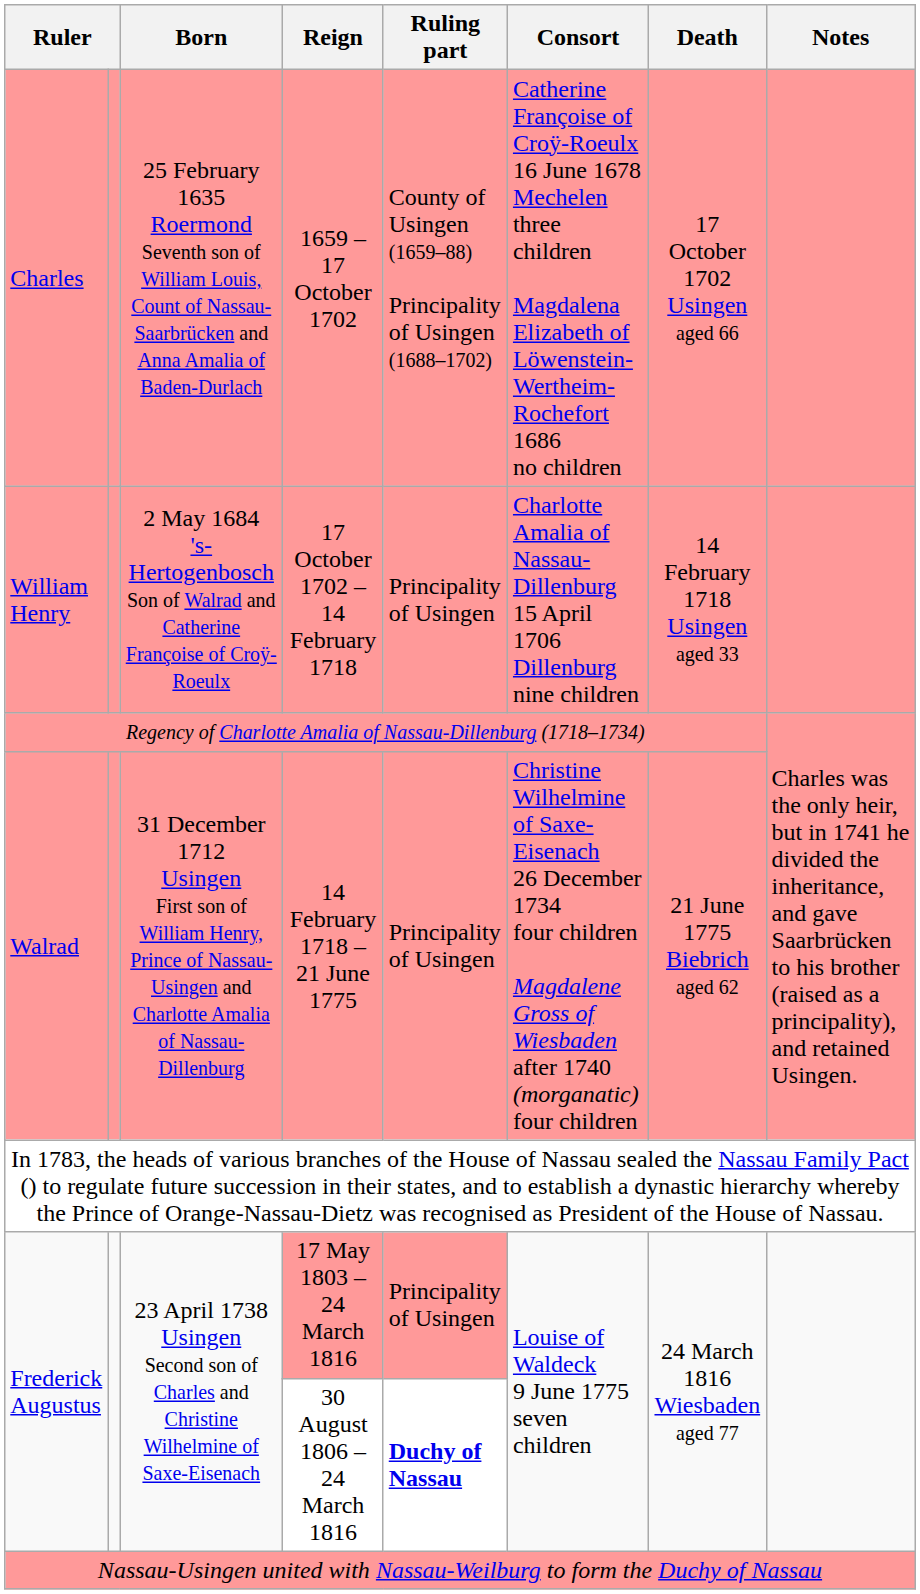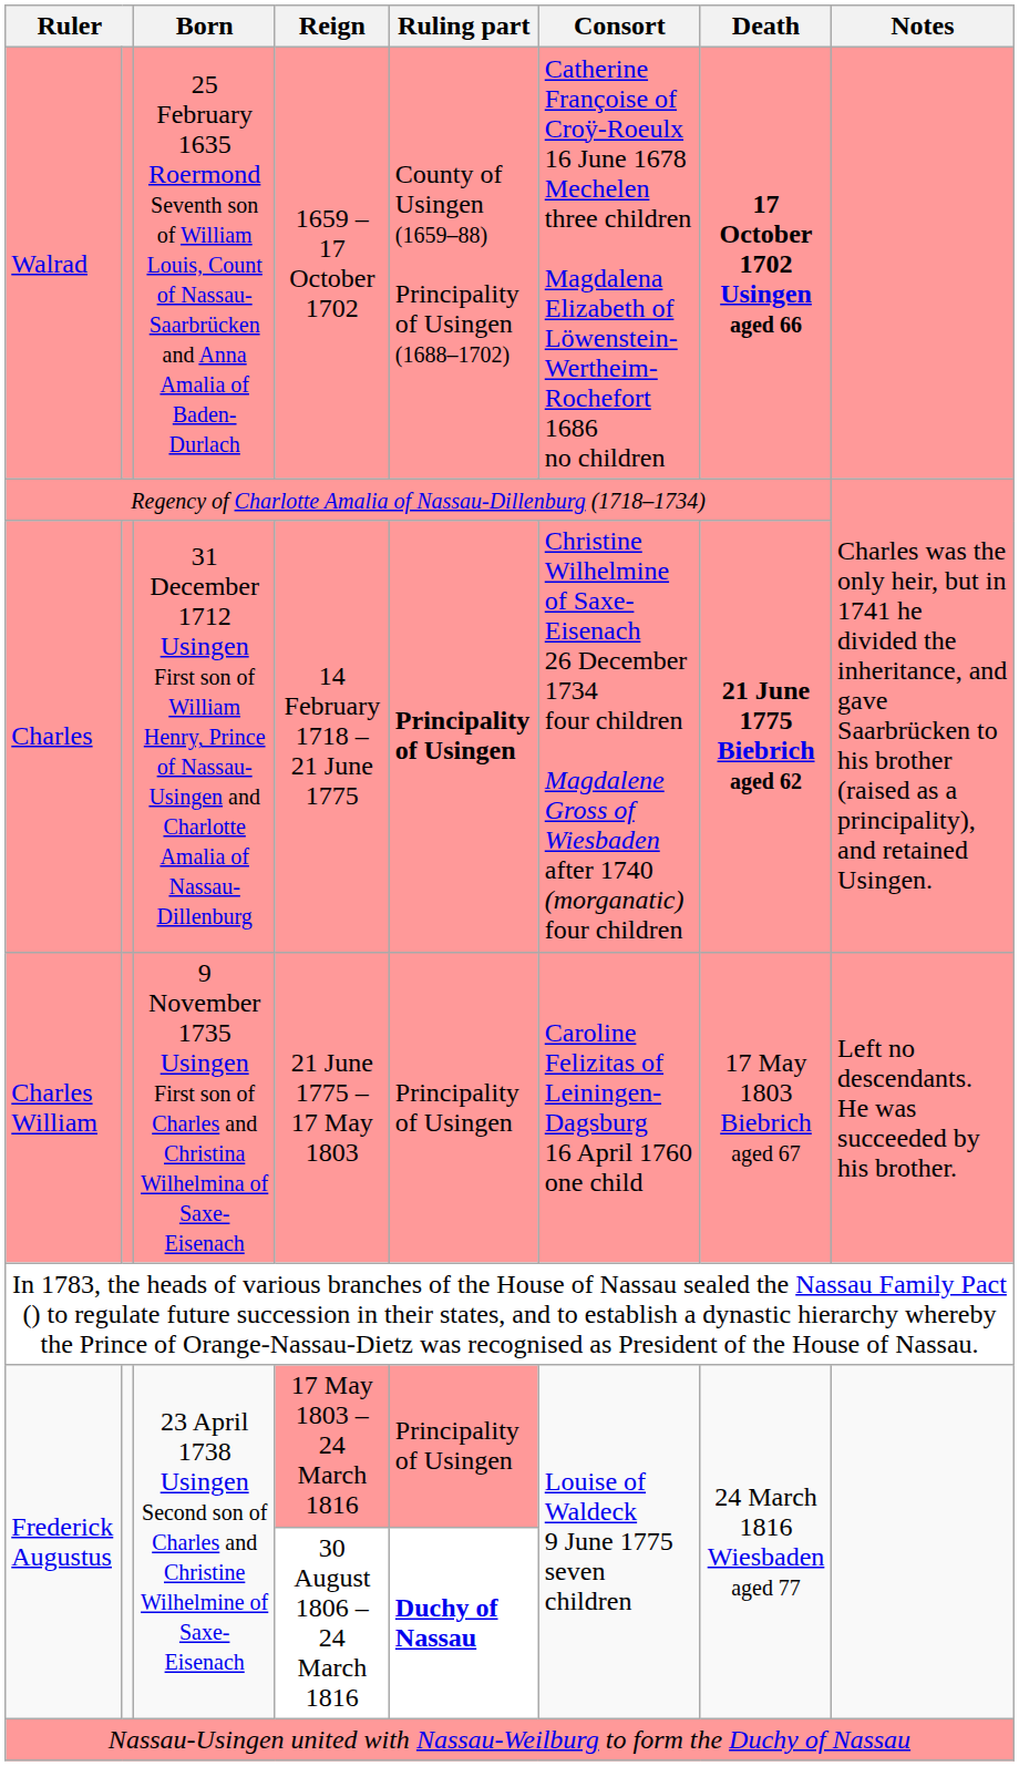1659 – 17 October 1702 | column 1: Charles -> Walrad
1659 – 17 October 1702 | Death: normal -> bold
- row: William Henry | 2 May 1684 's-Hertogenbosch Son of Walrad and Catherine Françoise of Croÿ-Roeulx | 17 October 1702 – 14 February 1718 | Principality of Usingen | Charlotte Amalia of Nassau-Dillenburg 15 April 1706 Dillenburg nine children | 14 February 1718 Usingen aged 33
14 February 1718 – 21 June 1775 | column 1: Walrad -> Charles
14 February 1718 – 21 June 1775 | Ruling part: normal -> bold
14 February 1718 – 21 June 1775 | Death: normal -> bold
+ row: Charles William | 9 November 1735 Usingen First son of Charles and Christina Wilhelmina of Saxe-Eisenach | 21 June 1775 – 17 May 1803 | Principality of Usingen | Caroline Felizitas of Leiningen-Dagsburg 16 April 1760 one child | 17 May 1803 Biebrich aged 67 | Left no descendants. He was succeeded by his brother.
